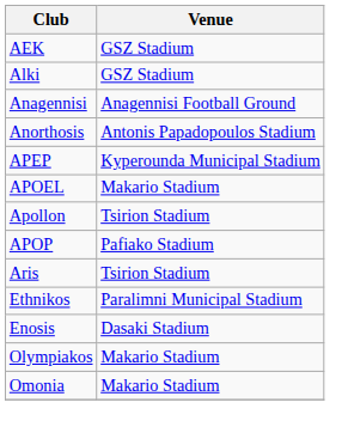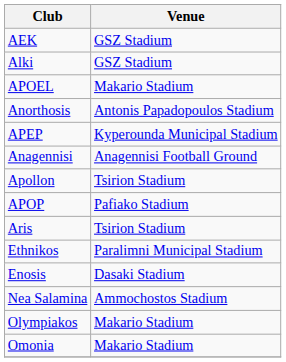rows swapped: Anagennisi <-> APOEL
+ row: Nea Salamina | Ammochostos Stadium
